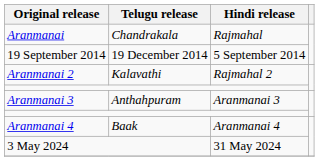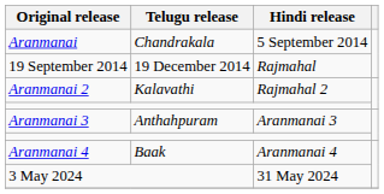Aranmanai | Hindi release: Rajmahal -> 5 September 2014
19 September 2014 | Hindi release: 5 September 2014 -> Rajmahal
